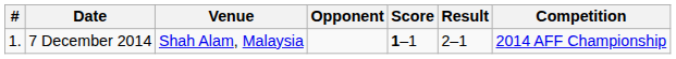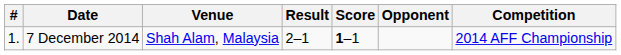columns swapped: Opponent <-> Result
